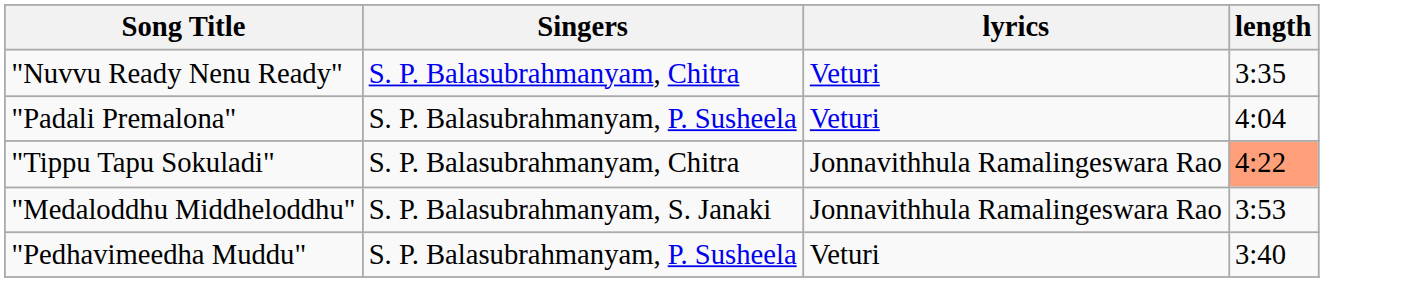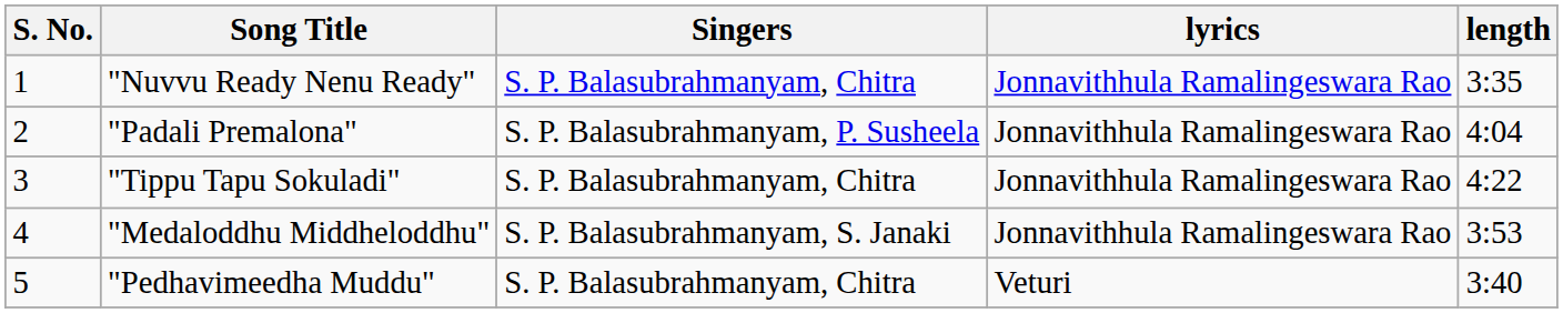+ column: S. No. | 1 | 2 | 3 | 4 | 5
"Nuvvu Ready Nenu Ready" | lyrics: Veturi -> Jonnavithhula Ramalingeswara Rao
"Padali Premalona" | lyrics: Veturi -> Jonnavithhula Ramalingeswara Rao
"Tippu Tapu Sokuladi" | length: lightsalmon background -> no background
"Pedhavimeedha Muddu" | Singers: S. P. Balasubrahmanyam, P. Susheela -> S. P. Balasubrahmanyam, Chitra
